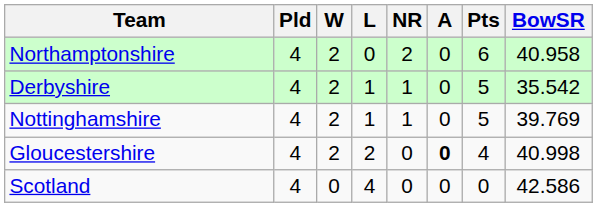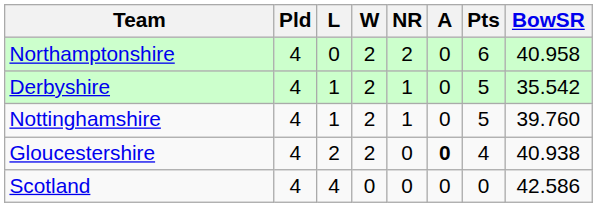columns swapped: W <-> L
Nottinghamshire | BowSR: 39.769 -> 39.760
Gloucestershire | BowSR: 40.998 -> 40.938
